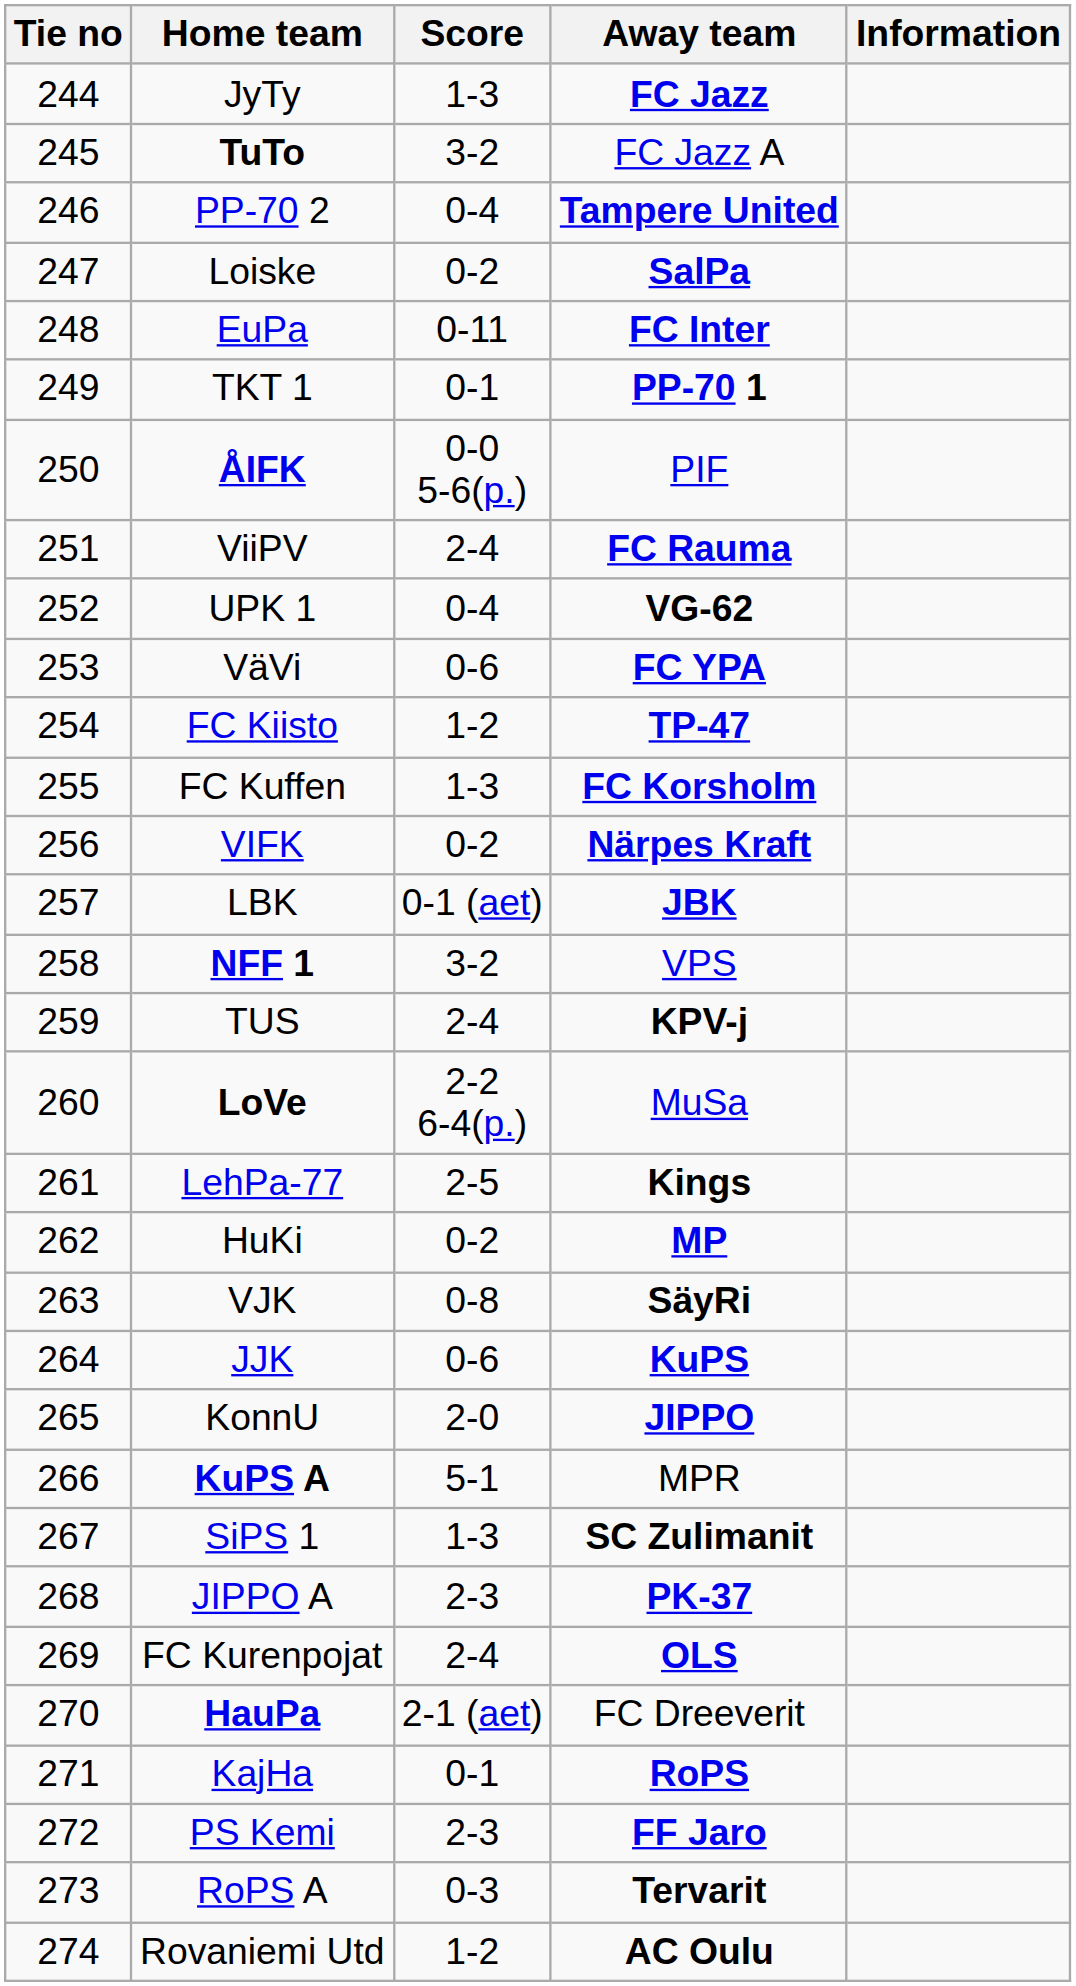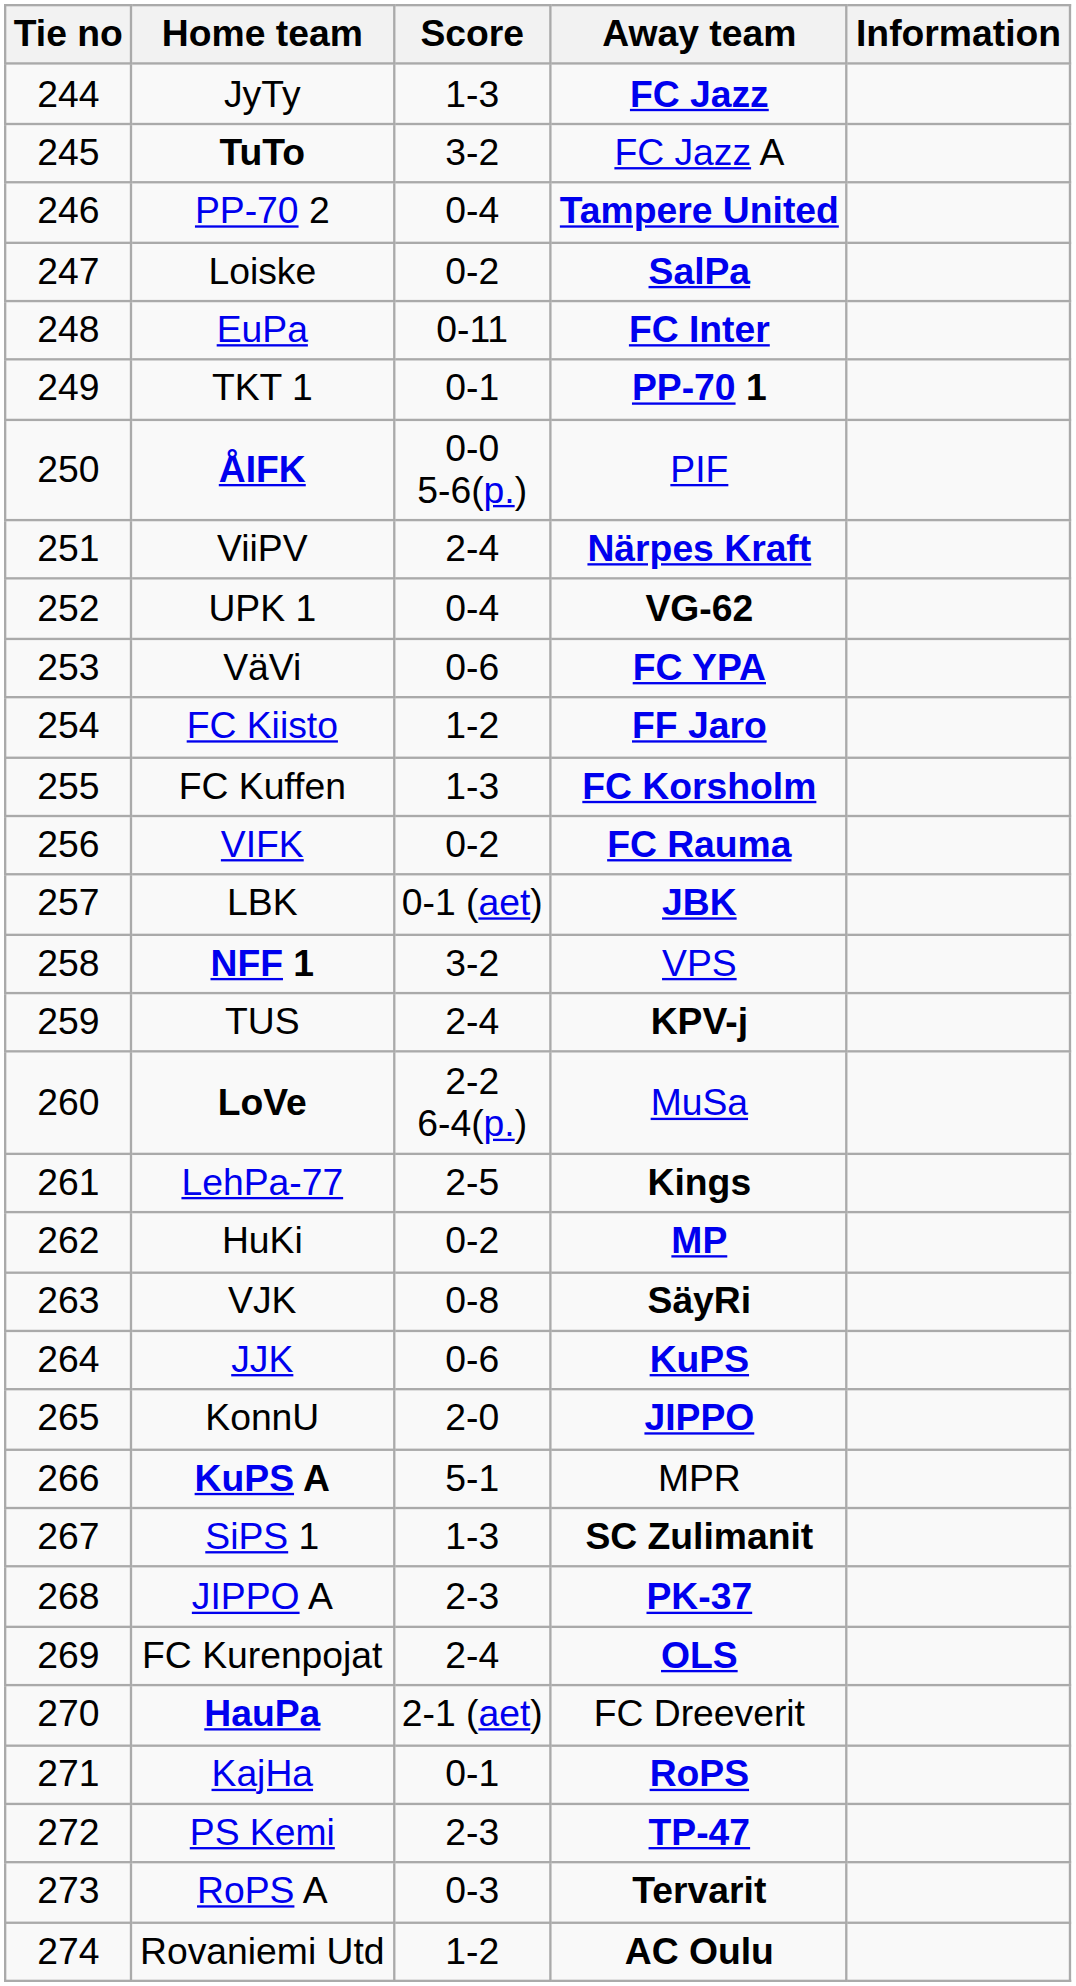ViiPV | Away team: FC Rauma -> Närpes Kraft
FC Kiisto | Away team: TP-47 -> FF Jaro
VIFK | Away team: Närpes Kraft -> FC Rauma
PS Kemi | Away team: FF Jaro -> TP-47
